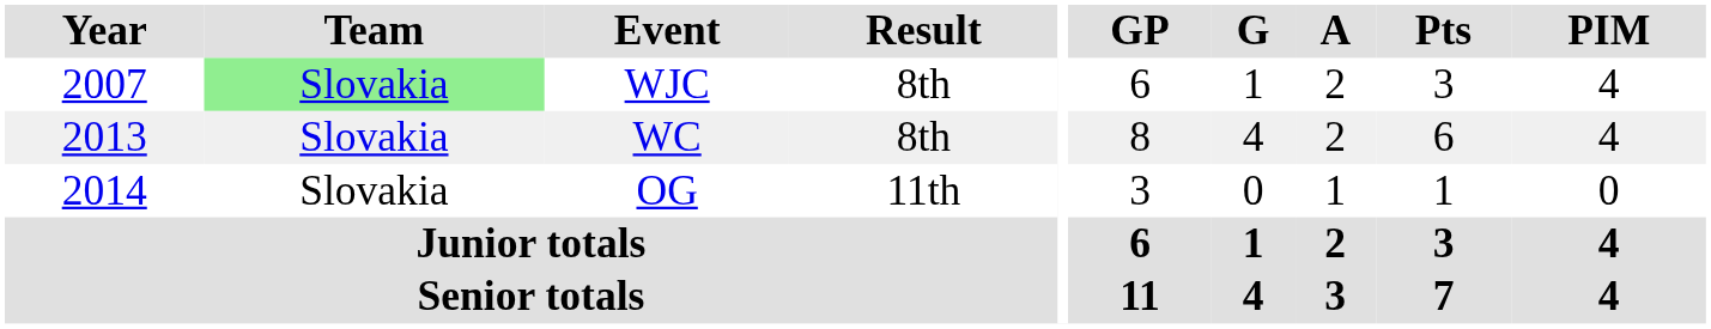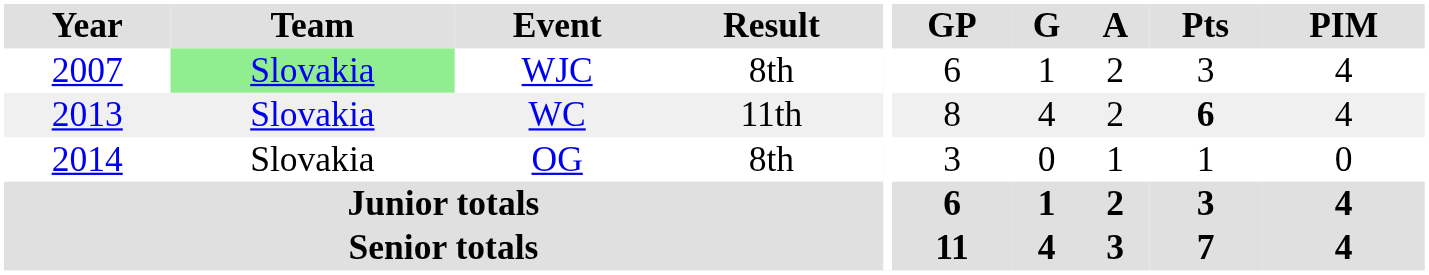WC | Result: 8th -> 11th
WC | Pts: normal -> bold
OG | Result: 11th -> 8th
